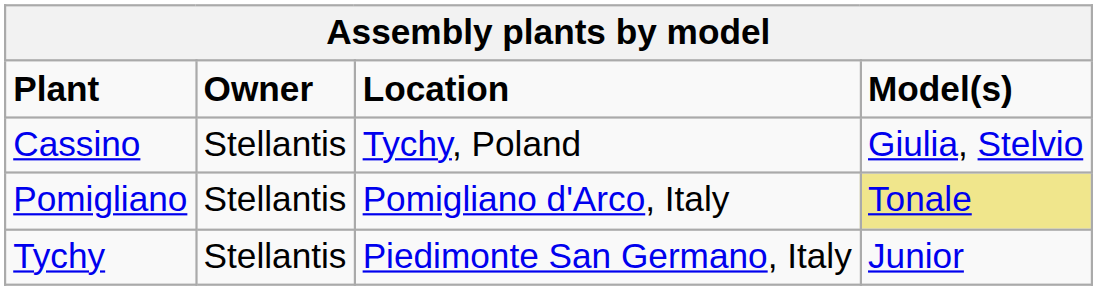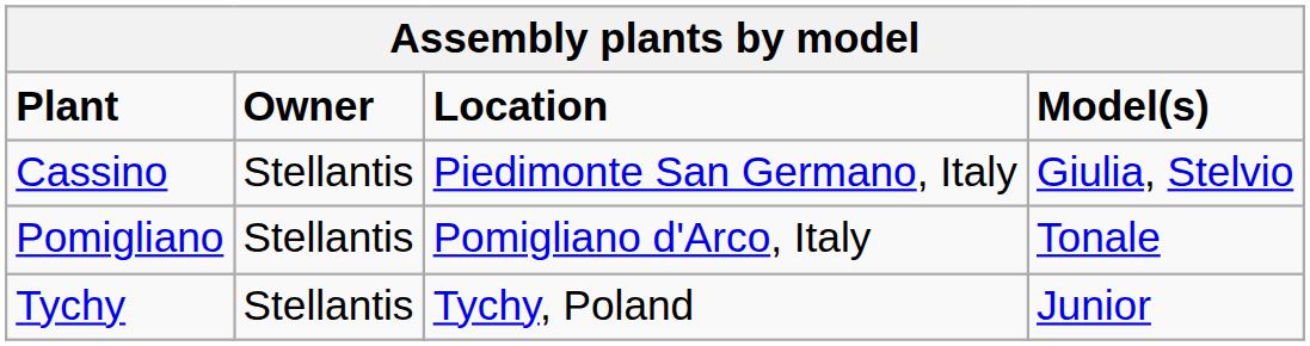Cassino | Location: Tychy, Poland -> Piedimonte San Germano, Italy
Pomigliano | Model(s): khaki background -> no background
Tychy | Location: Piedimonte San Germano, Italy -> Tychy, Poland
